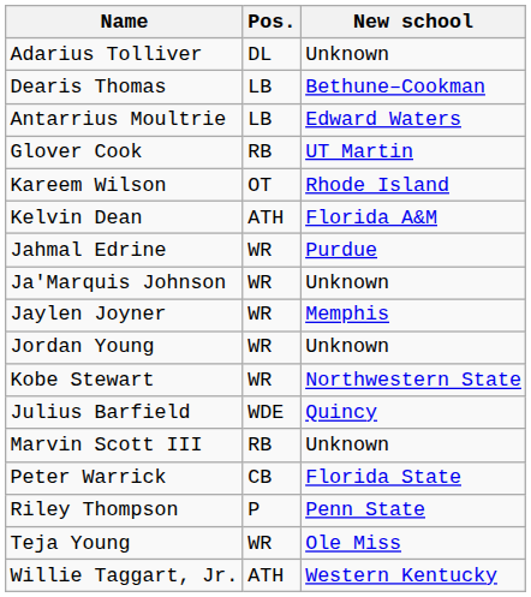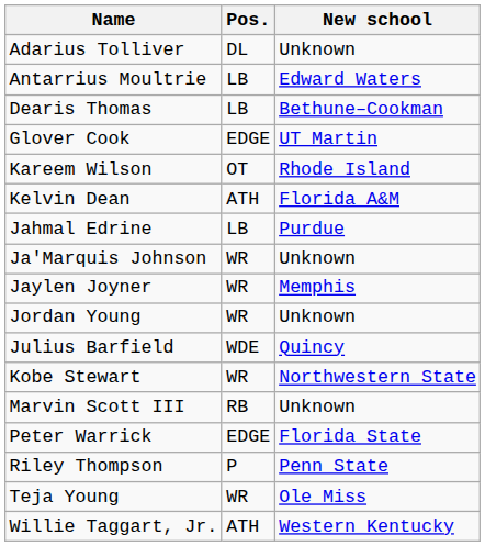rows swapped: Antarrius Moultrie <-> Dearis Thomas
Glover Cook | Pos.: RB -> EDGE
Jahmal Edrine | Pos.: WR -> LB
rows swapped: Julius Barfield <-> Kobe Stewart
Peter Warrick | Pos.: CB -> EDGE
